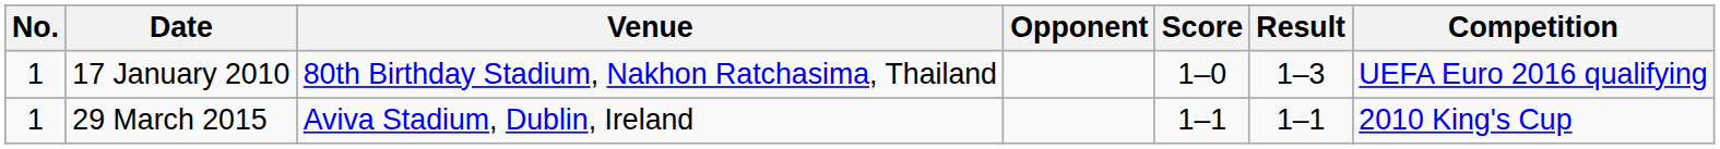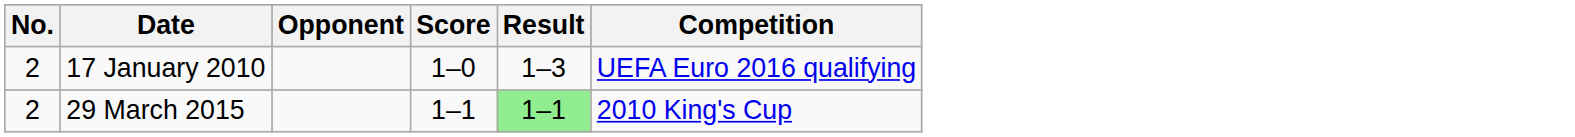- column: Venue | 80th Birthday Stadium, Nakhon Ratchasima, Thailand | Aviva Stadium, Dublin, Ireland
17 January 2010 | No.: 1 -> 2
29 March 2015 | No.: 1 -> 2
29 March 2015 | Result: no background -> lightgreen background
